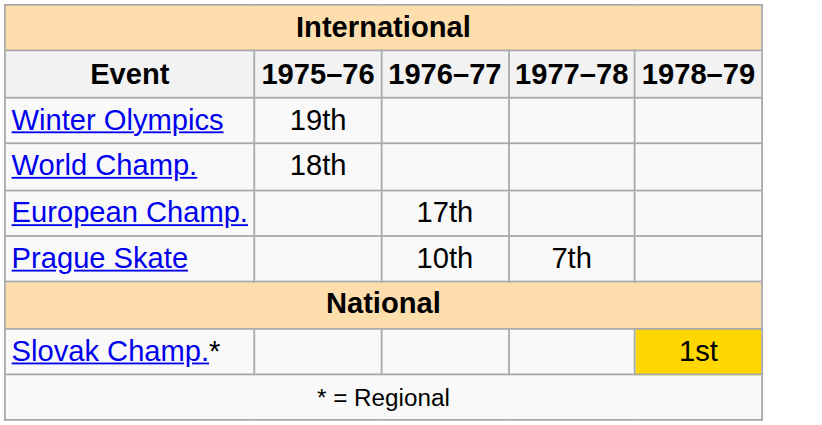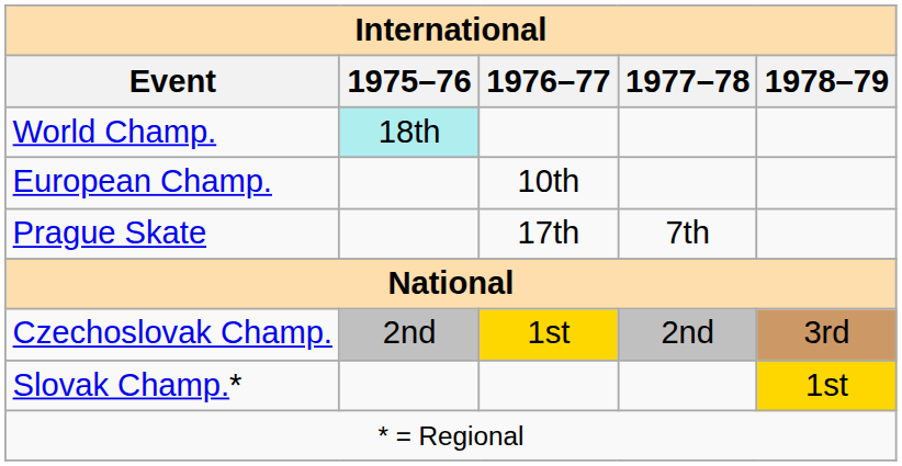- row: Winter Olympics | 19th
World Champ. | 1975–76: no background -> paleturquoise background
European Champ. | 1976–77: 17th -> 10th
Prague Skate | 1976–77: 10th -> 17th
+ row: Czechoslovak Champ. | 2nd | 1st | 2nd | 3rd
